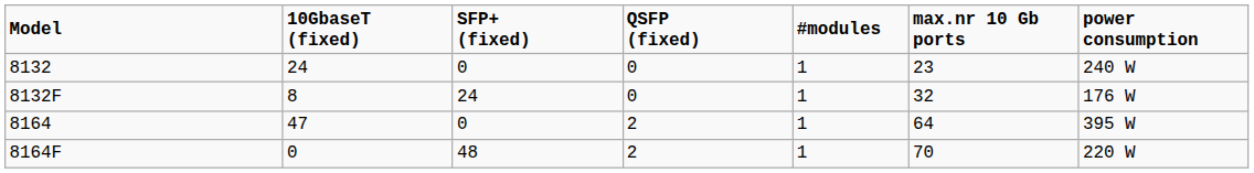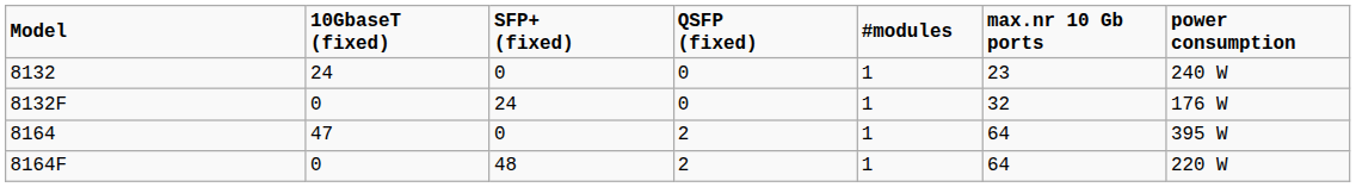8132F | 10GbaseT (fixed): 8 -> 0
8164F | max.nr 10 Gb ports: 70 -> 64
